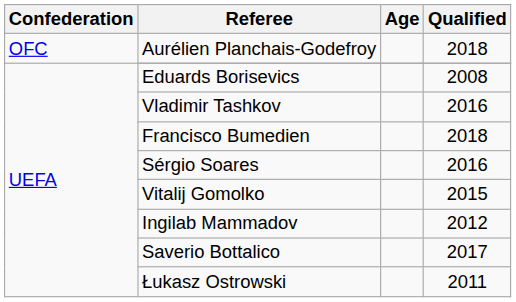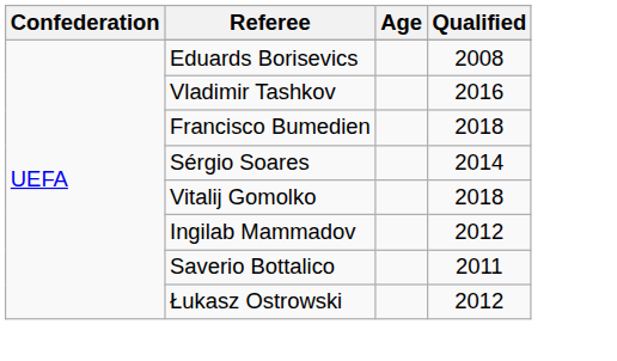- row: OFC | Aurélien Planchais-Godefroy | 2018
Sérgio Soares | Qualified: 2016 -> 2014
Vitalij Gomolko | Qualified: 2015 -> 2018
Saverio Bottalico | Qualified: 2017 -> 2011
Łukasz Ostrowski | Qualified: 2011 -> 2012
